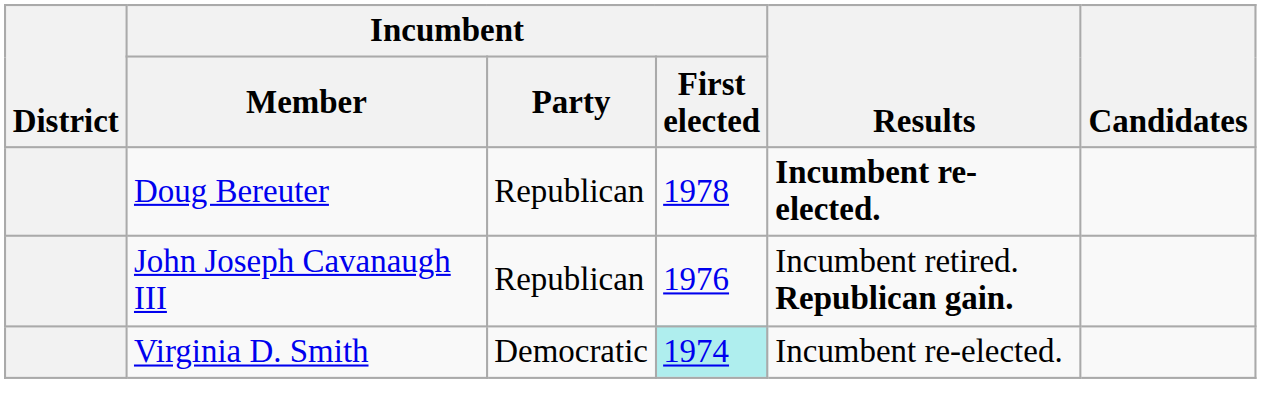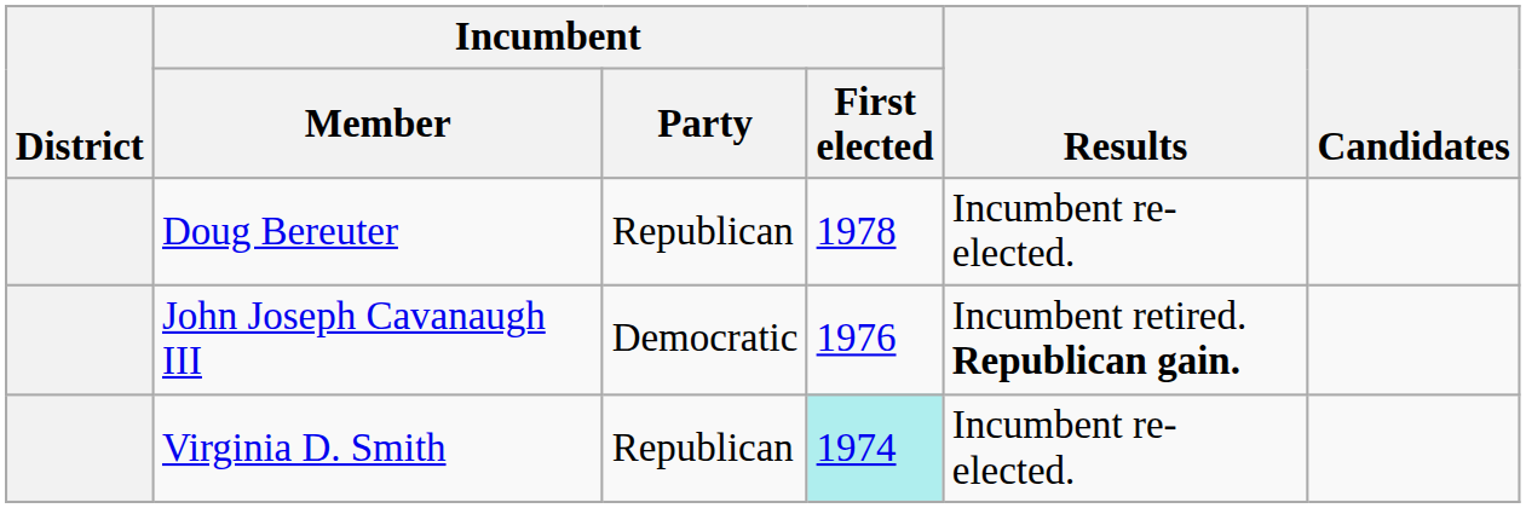Doug Bereuter | Results: bold -> normal
John Joseph Cavanaugh III | Incumbent / Party: Republican -> Democratic
Virginia D. Smith | Incumbent / Party: Democratic -> Republican
